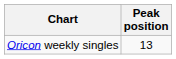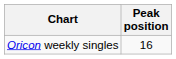Oricon weekly singles | Peak position: 13 -> 16
